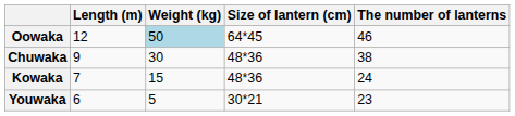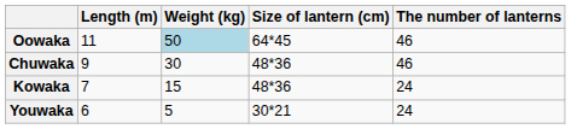Oowaka | Length (m): 12 -> 11
Chuwaka | The number of lanterns: 38 -> 46
Youwaka | The number of lanterns: 23 -> 24
